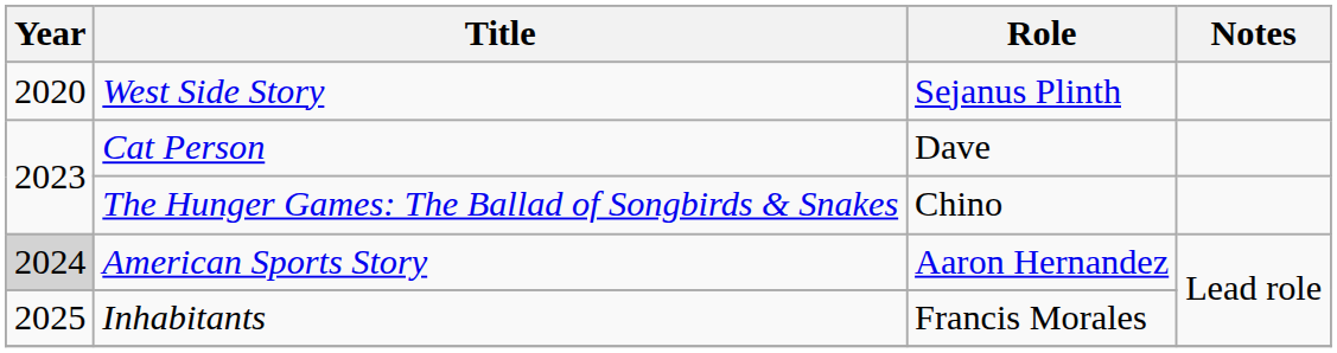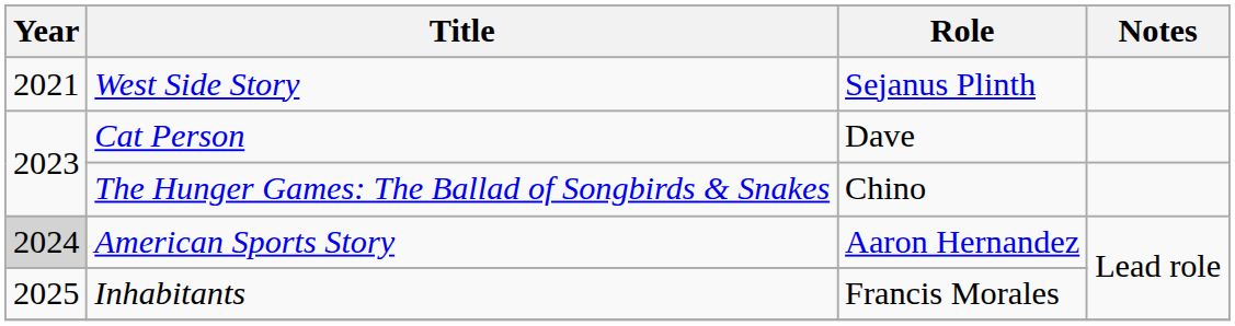West Side Story | Year: 2020 -> 2021
